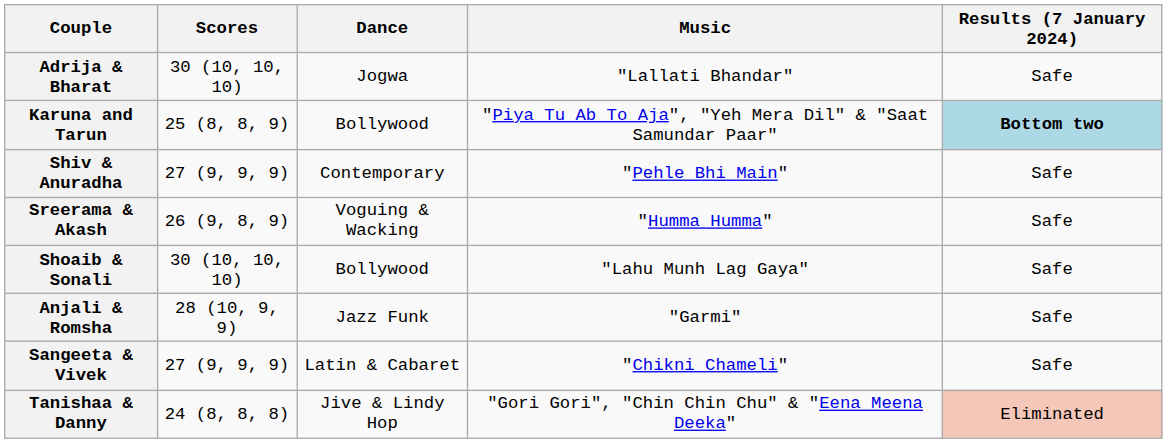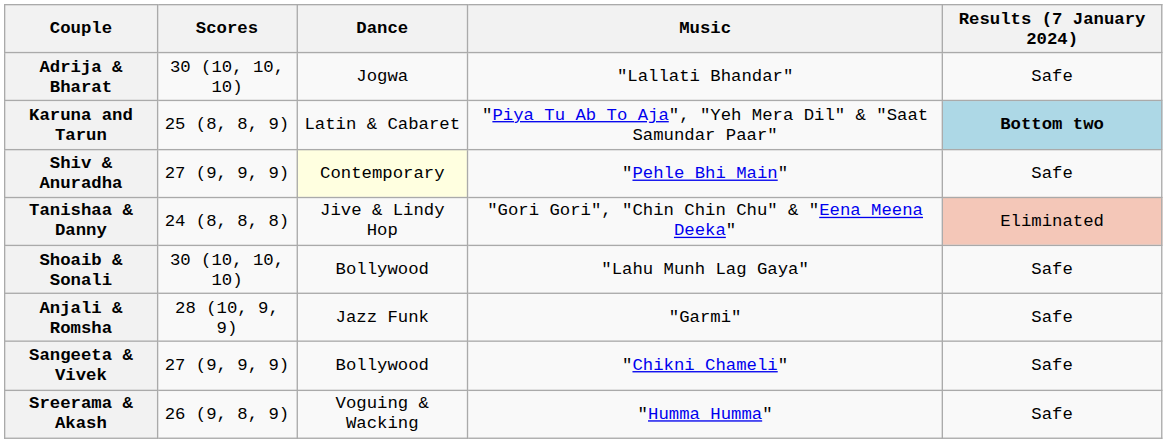Karuna and Tarun | Dance: Bollywood -> Latin & Cabaret
Shiv & Anuradha | Dance: no background -> lightyellow background
rows swapped: Sreerama & Akash <-> Tanishaa & Danny
Sangeeta & Vivek | Dance: Latin & Cabaret -> Bollywood
